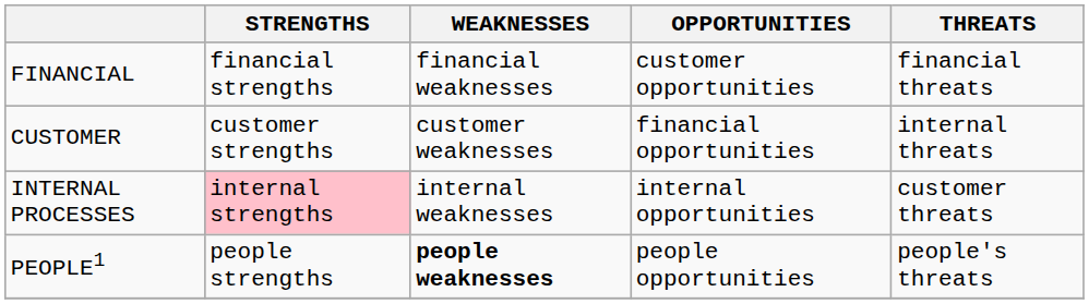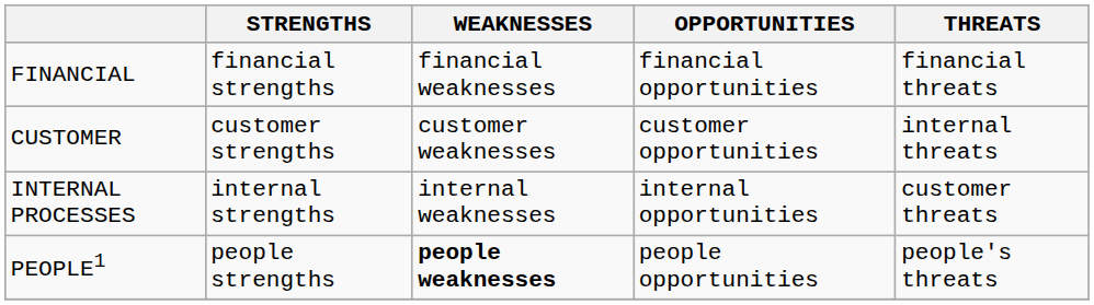FINANCIAL | OPPORTUNITIES: customer opportunities -> financial opportunities
CUSTOMER | OPPORTUNITIES: financial opportunities -> customer opportunities
INTERNAL PROCESSES | STRENGTHS: pink background -> no background
